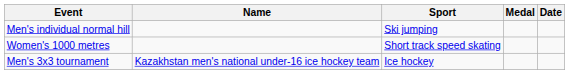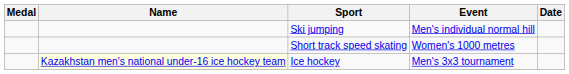columns swapped: Medal <-> Event
Ice hockey | Name: no background -> lightyellow background
